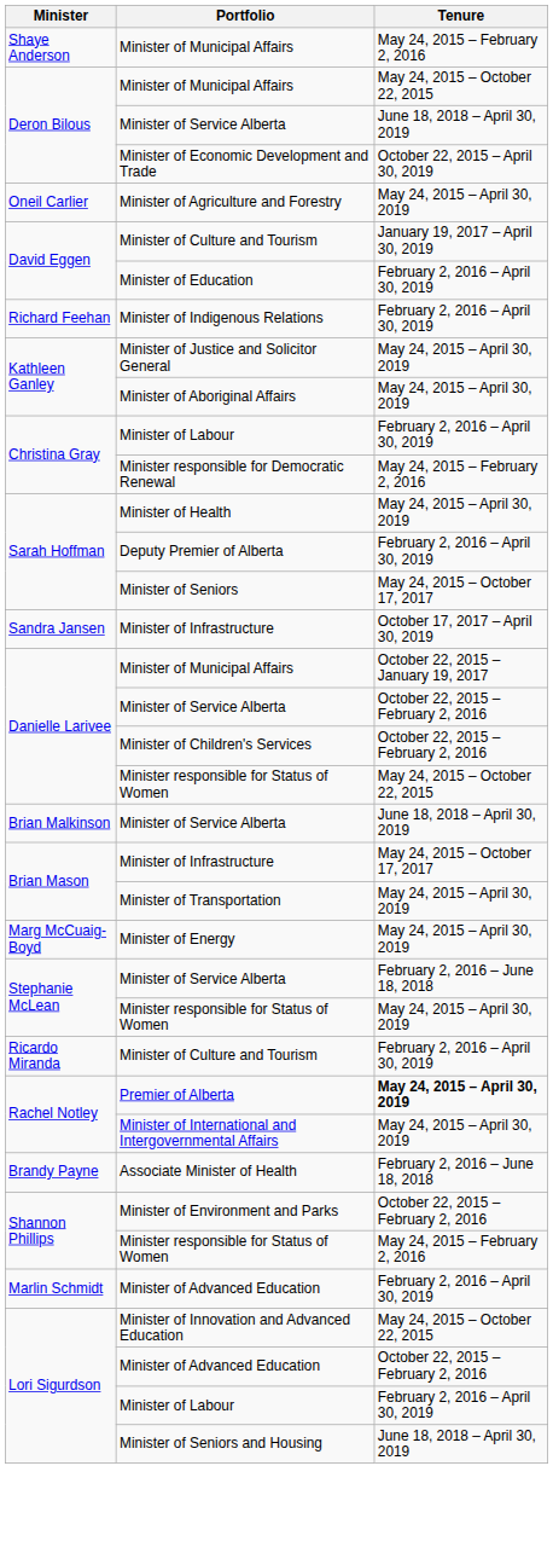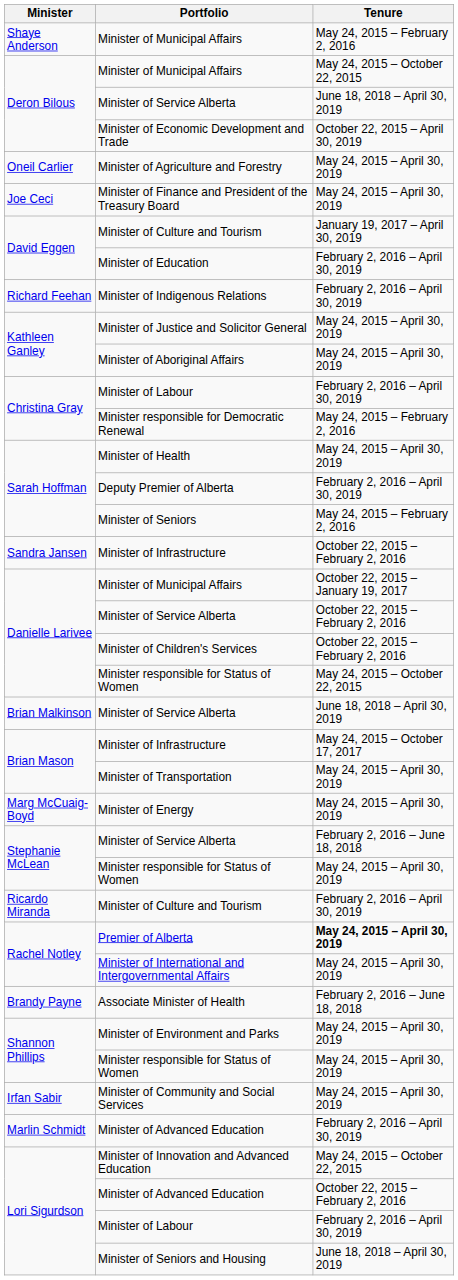+ row: Joe Ceci | Minister of Finance and President of the Treasury Board | May 24, 2015 – April 30, 2019
Minister of Seniors | Tenure: May 24, 2015 – October 17, 2017 -> May 24, 2015 – February 2, 2016
Sandra Jansen / Minister of Infrastructure | Tenure: October 17, 2017 – April 30, 2019 -> October 22, 2015 – February 2, 2016
Minister of Environment and Parks | Tenure: October 22, 2015 – February 2, 2016 -> May 24, 2015 – April 30, 2019
Shannon Phillips / Minister responsible for Status of Women | Tenure: May 24, 2015 – February 2, 2016 -> May 24, 2015 – April 30, 2019
+ row: Irfan Sabir | Minister of Community and Social Services | May 24, 2015 – April 30, 2019
